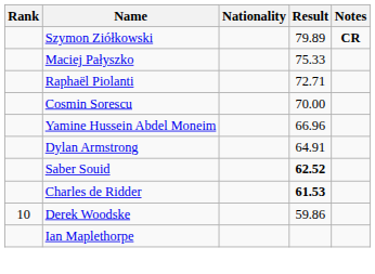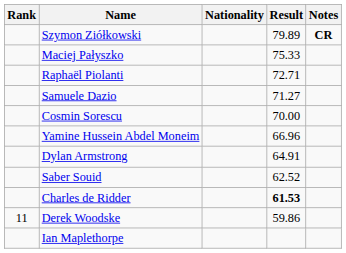+ row: Samuele Dazio | 71.27
Saber Souid | Result: bold -> normal
Derek Woodske | Rank: 10 -> 11
